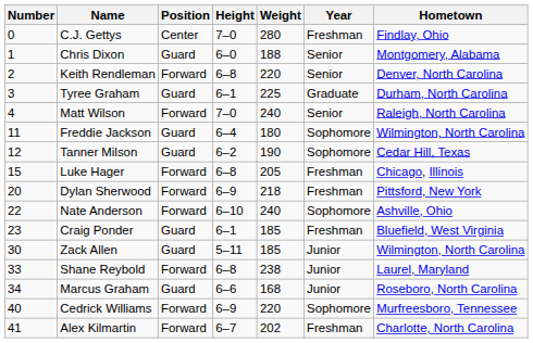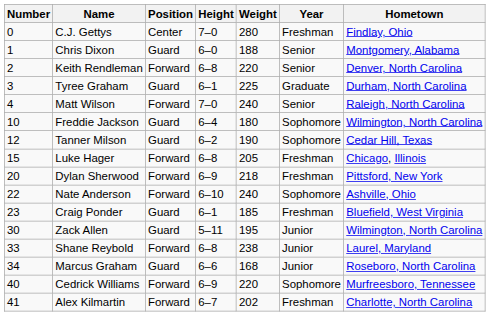Freddie Jackson | Number: 11 -> 10
Zack Allen | Weight: 185 -> 195
